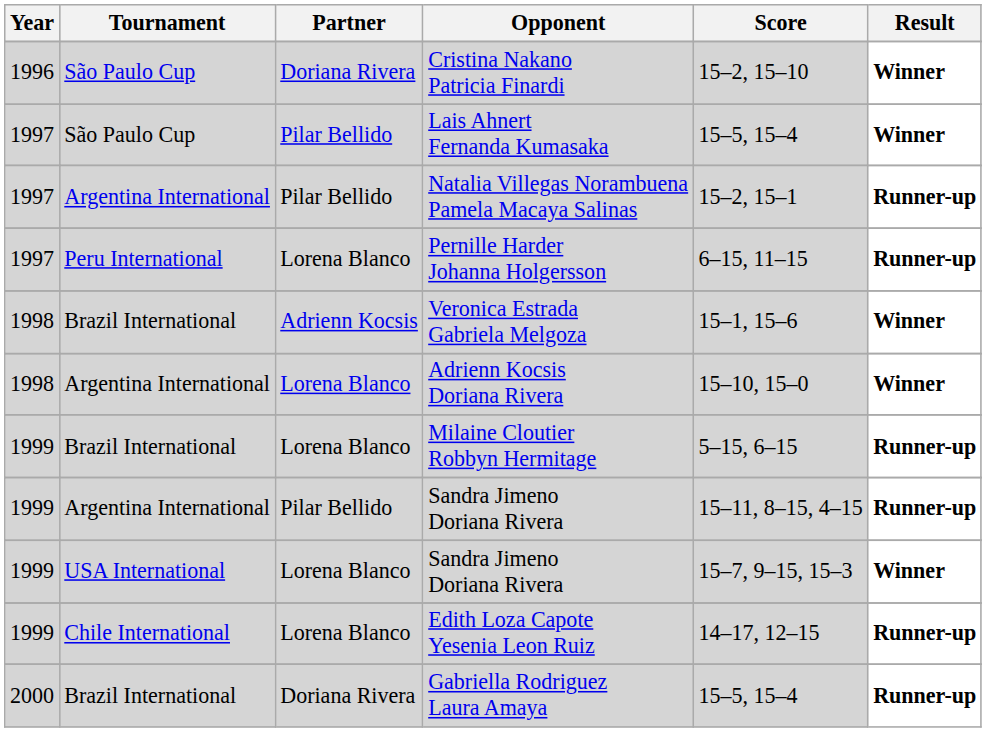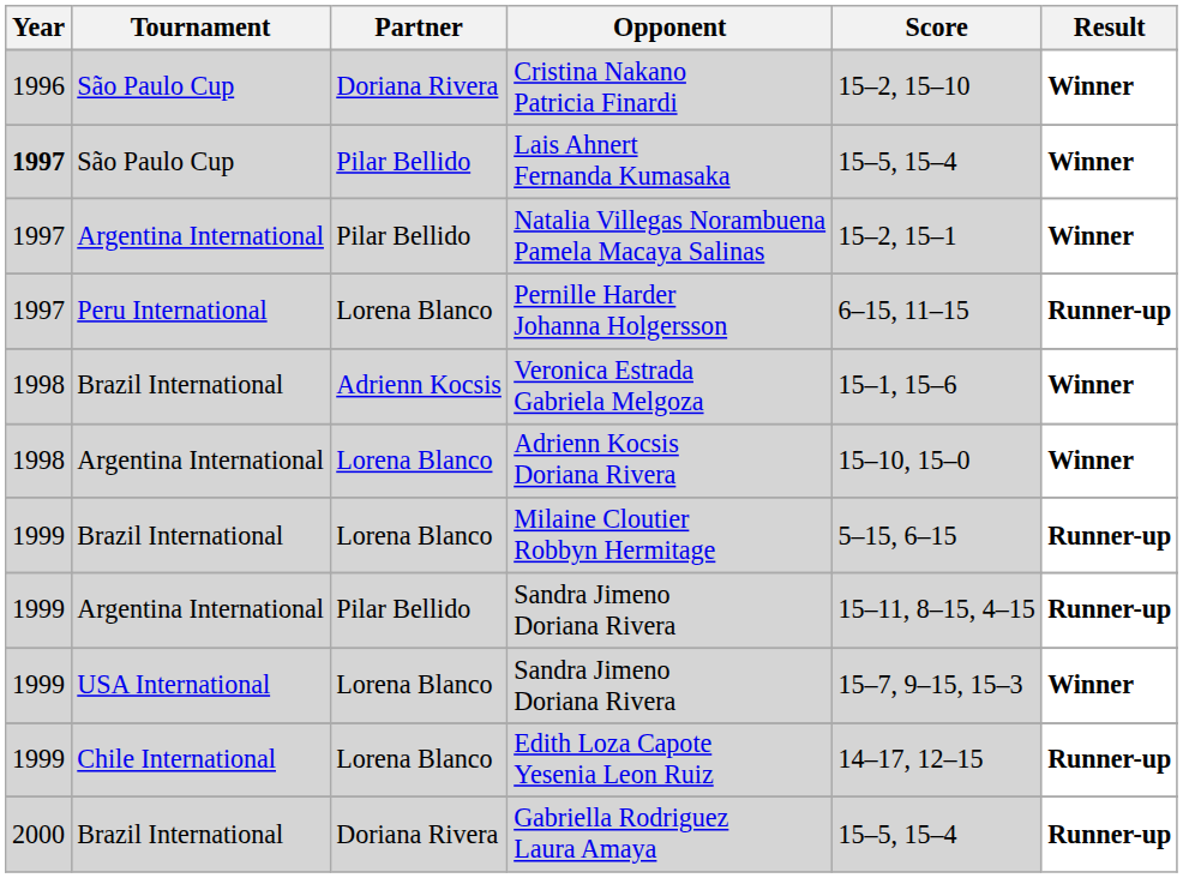Lais Ahnert Fernanda Kumasaka | Year: normal -> bold
Natalia Villegas Norambuena Pamela Macaya Salinas | Result: Runner-up -> Winner
